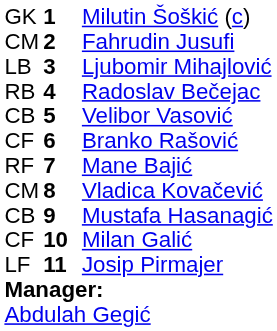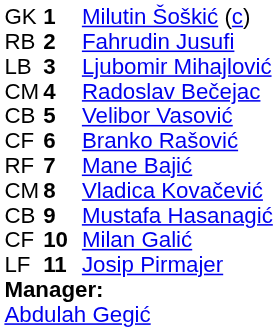Fahrudin Jusufi | column 1: CM -> RB
Radoslav Bečejac | column 1: RB -> CM
